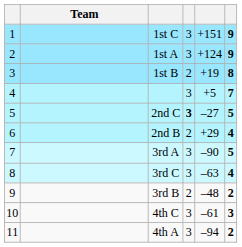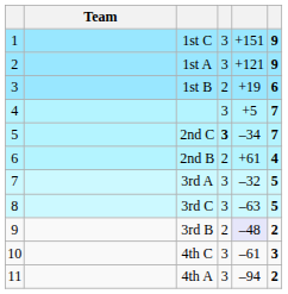1st A | column 5: +124 -> +121
1st B | column 6: 8 -> 6
2nd C | column 5: –27 -> –34
2nd C | column 6: 5 -> 7
2nd B | column 5: +29 -> +61
3rd A | column 5: –90 -> –32
3rd C | column 6: 4 -> 5
3rd B | column 5: no background -> lavender background
